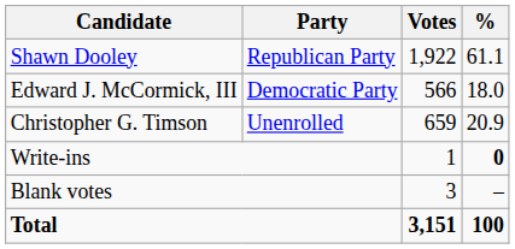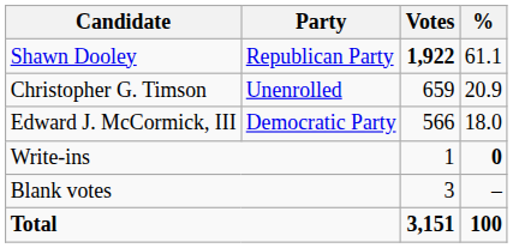Shawn Dooley | Votes: normal -> bold
rows swapped: Christopher G. Timson <-> Edward J. McCormick, III
